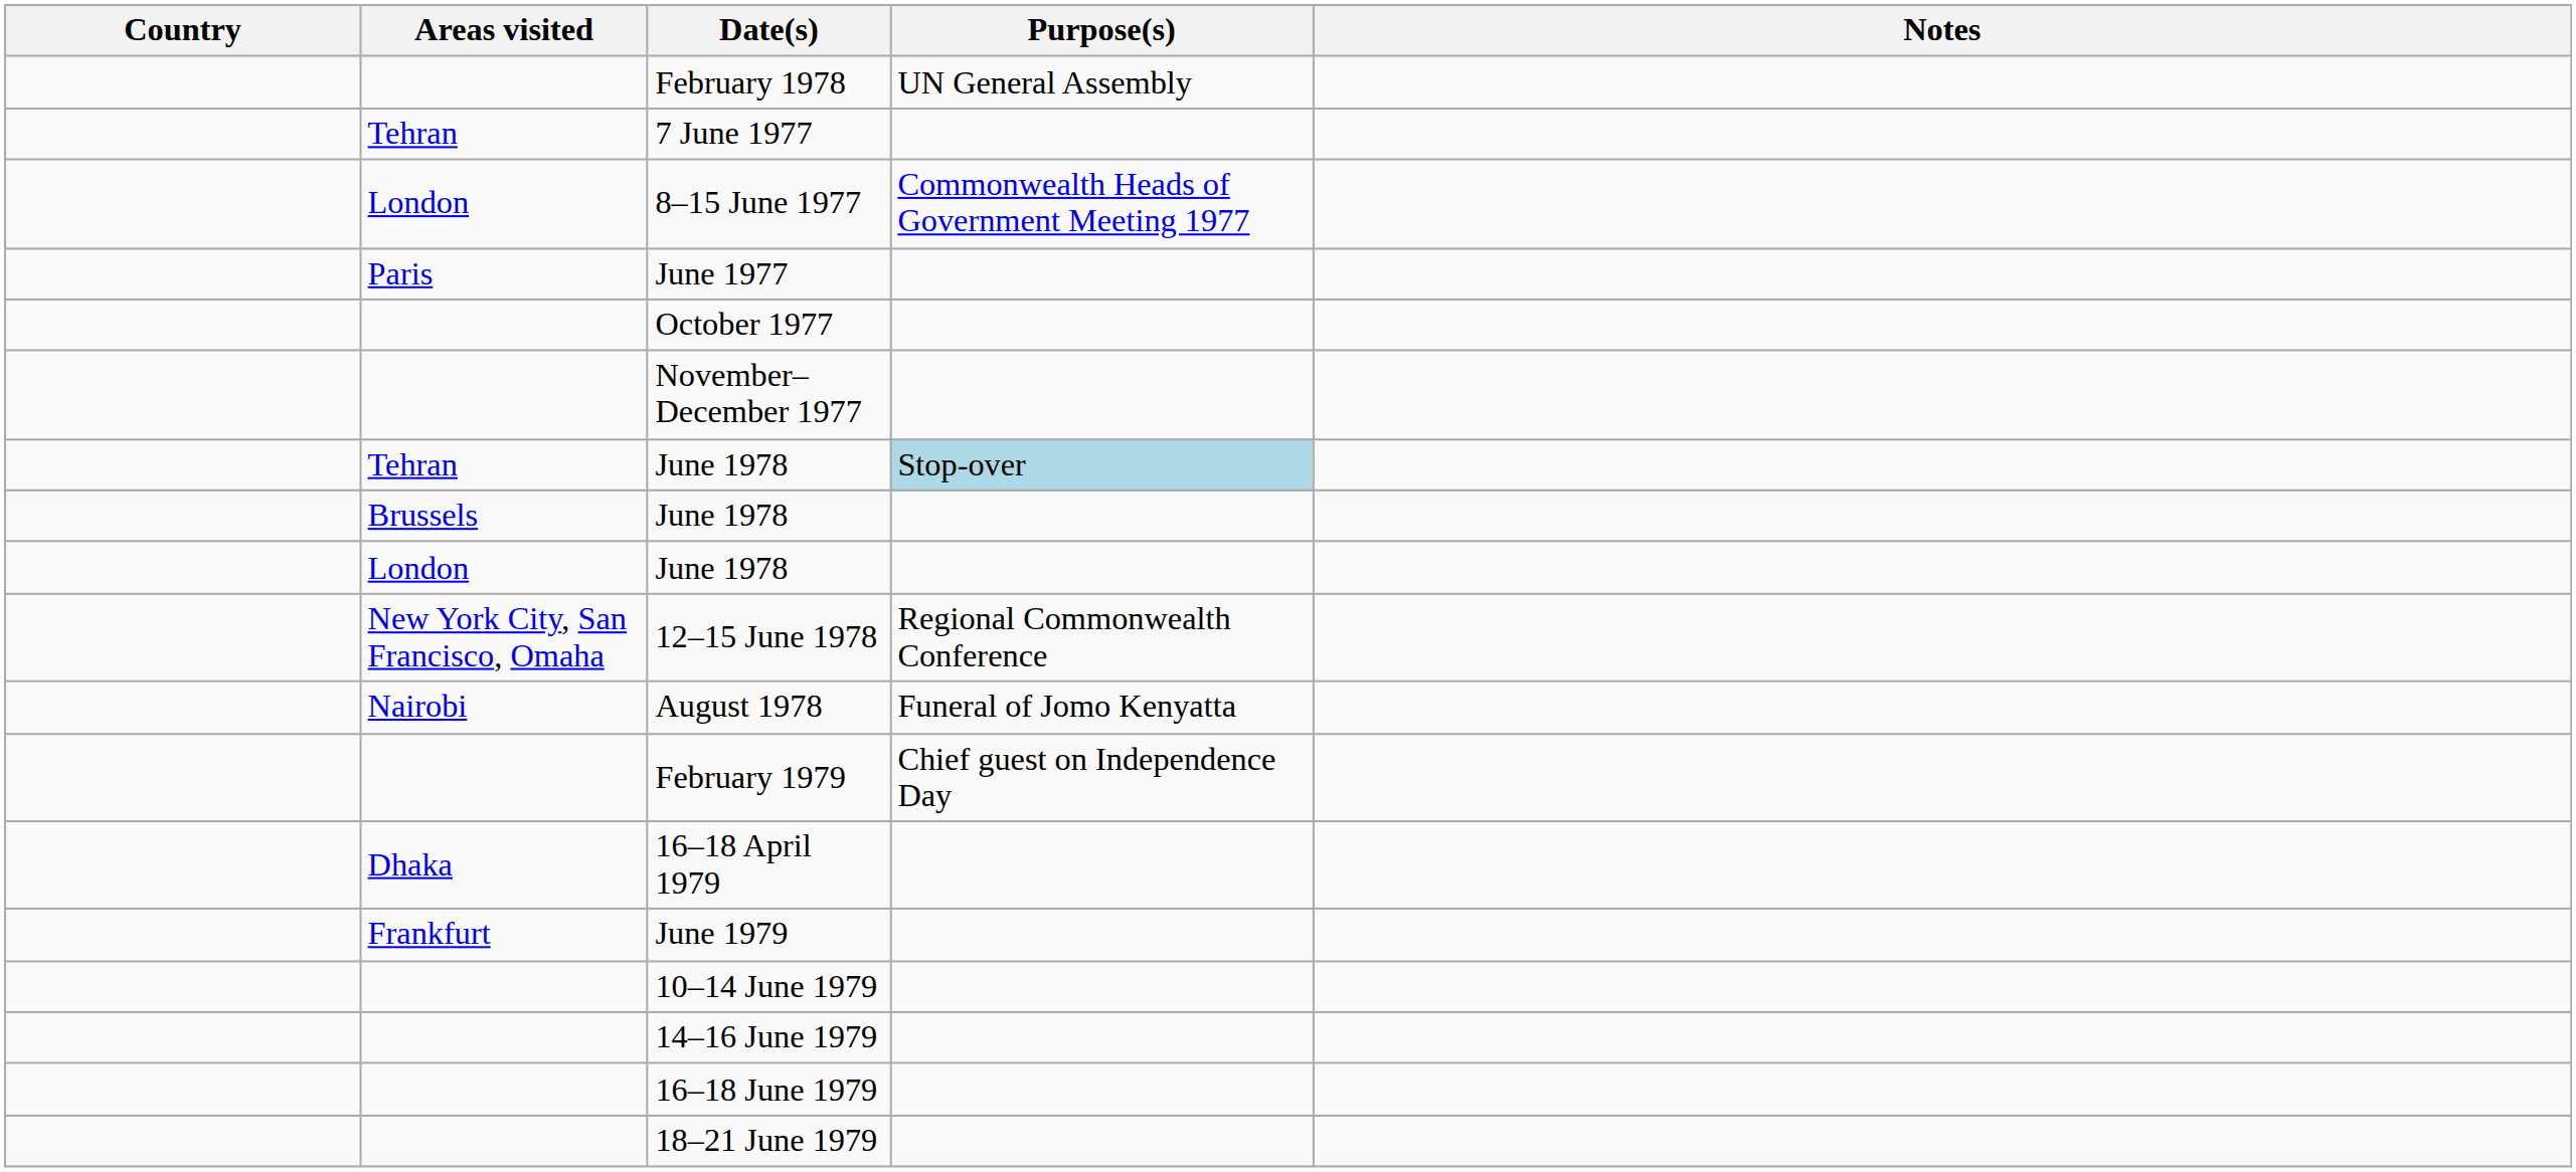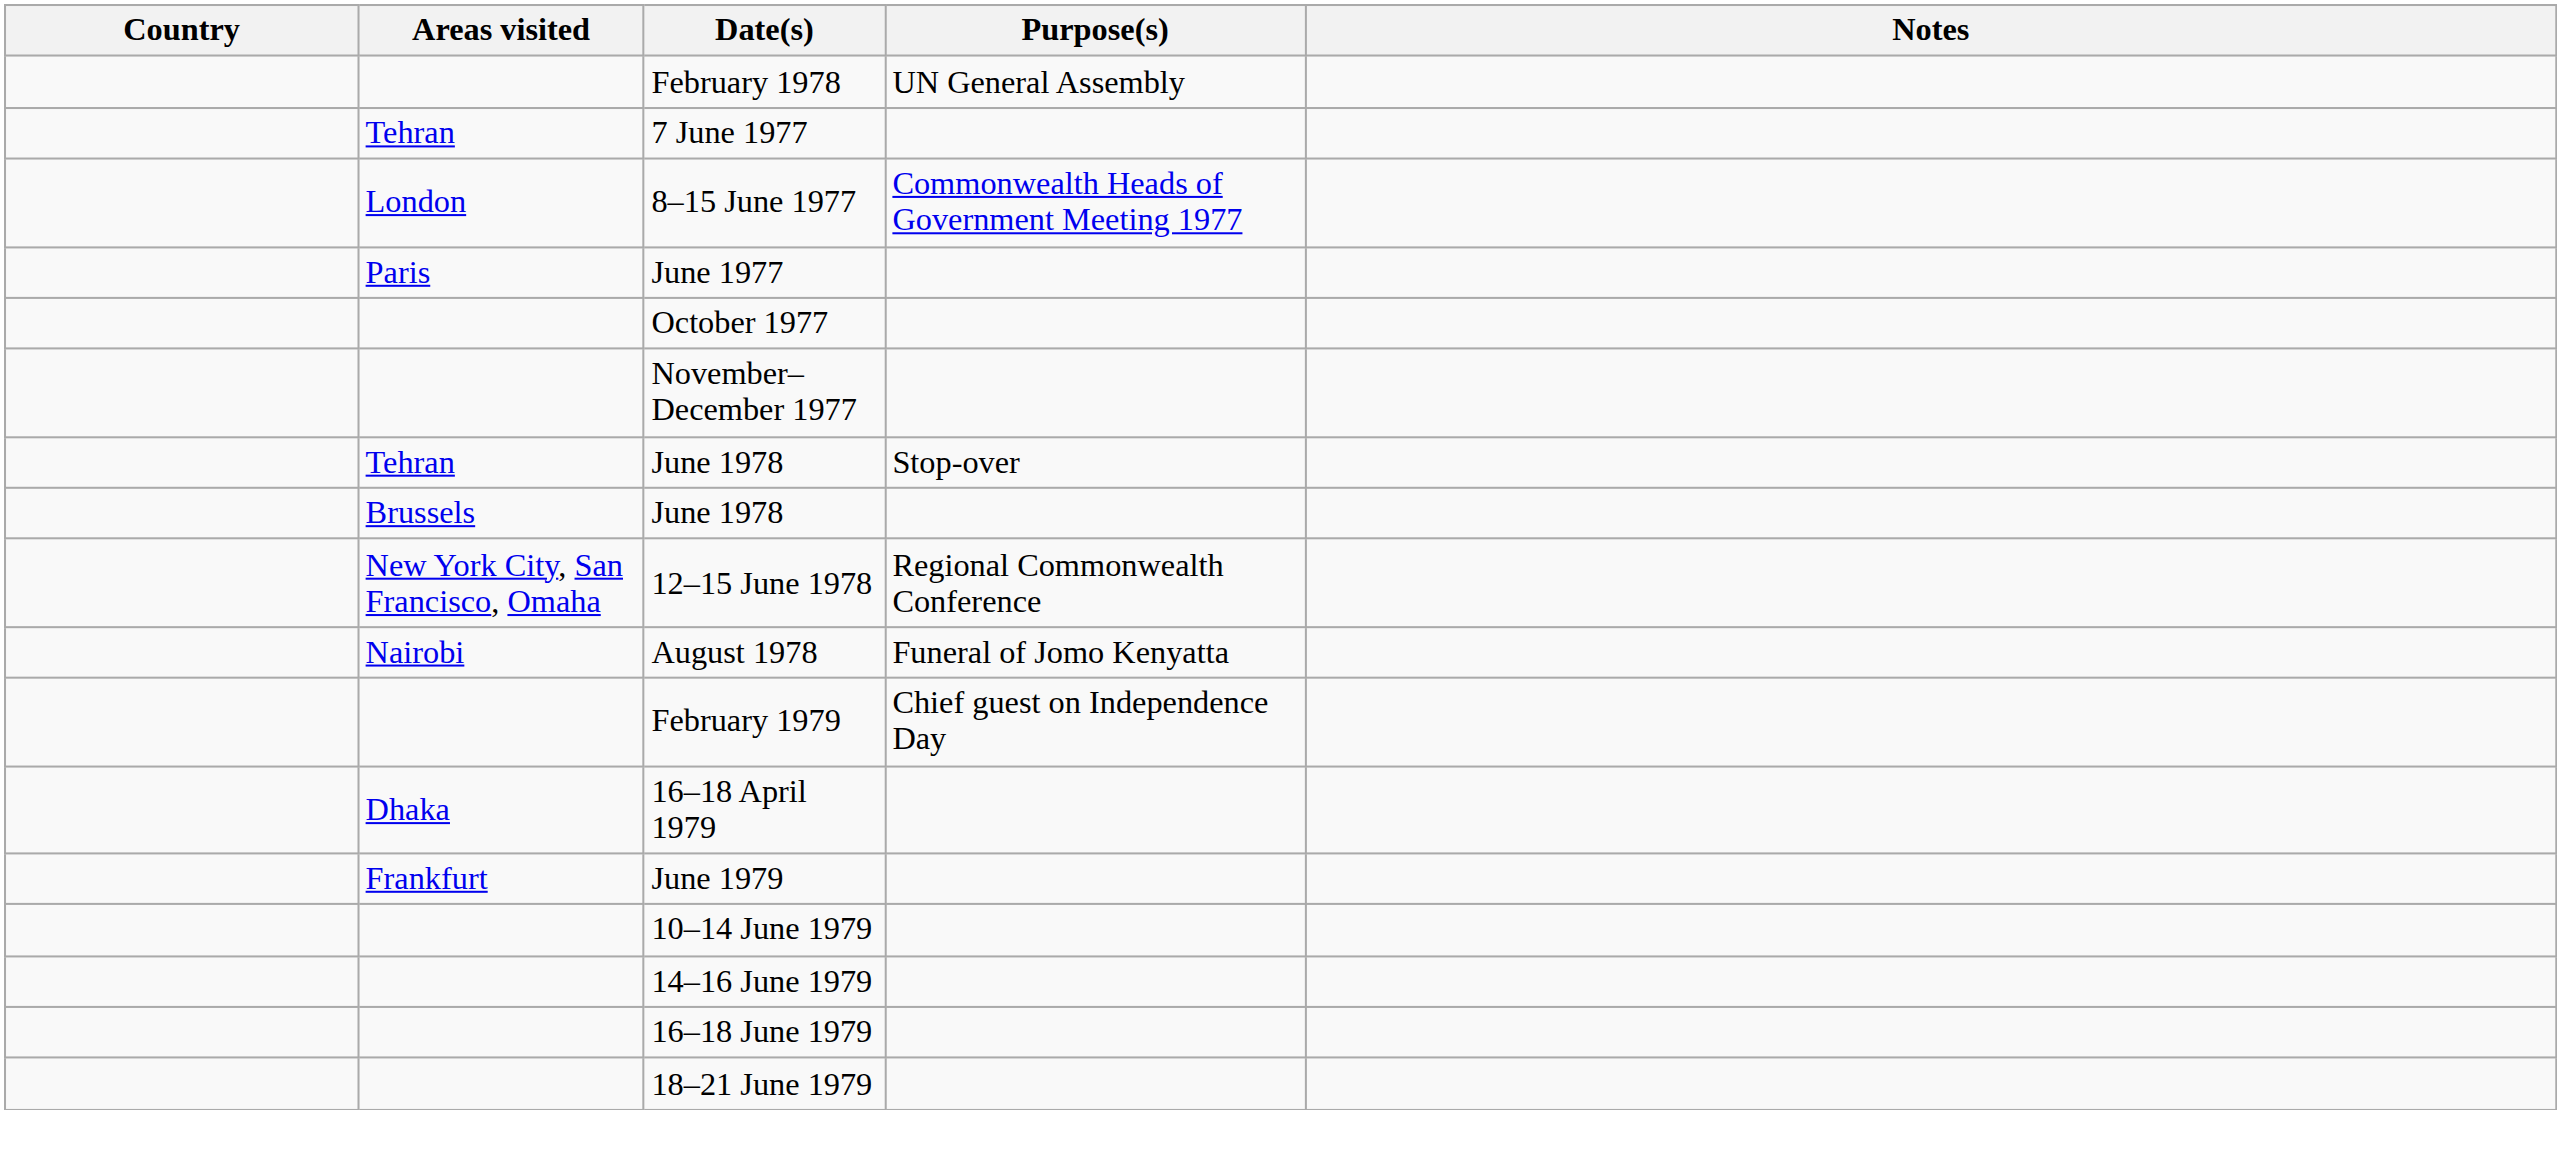Tehran / June 1978 | Purpose(s): lightblue background -> no background
- row: London | June 1978
